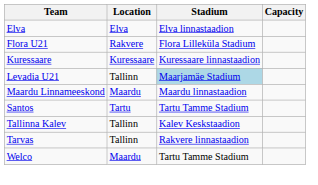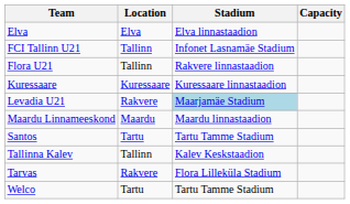+ row: FCI Tallinn U21 | Tallinn | Infonet Lasnamäe Stadium
Flora U21 | Location: Rakvere -> Tallinn
Flora U21 | Stadium: Flora Lilleküla Stadium -> Rakvere linnastaadion
Levadia U21 | Location: Tallinn -> Rakvere
Tarvas | Location: Tallinn -> Rakvere
Tarvas | Stadium: Rakvere linnastaadion -> Flora Lilleküla Stadium
Welco | Location: Maardu -> Tartu
